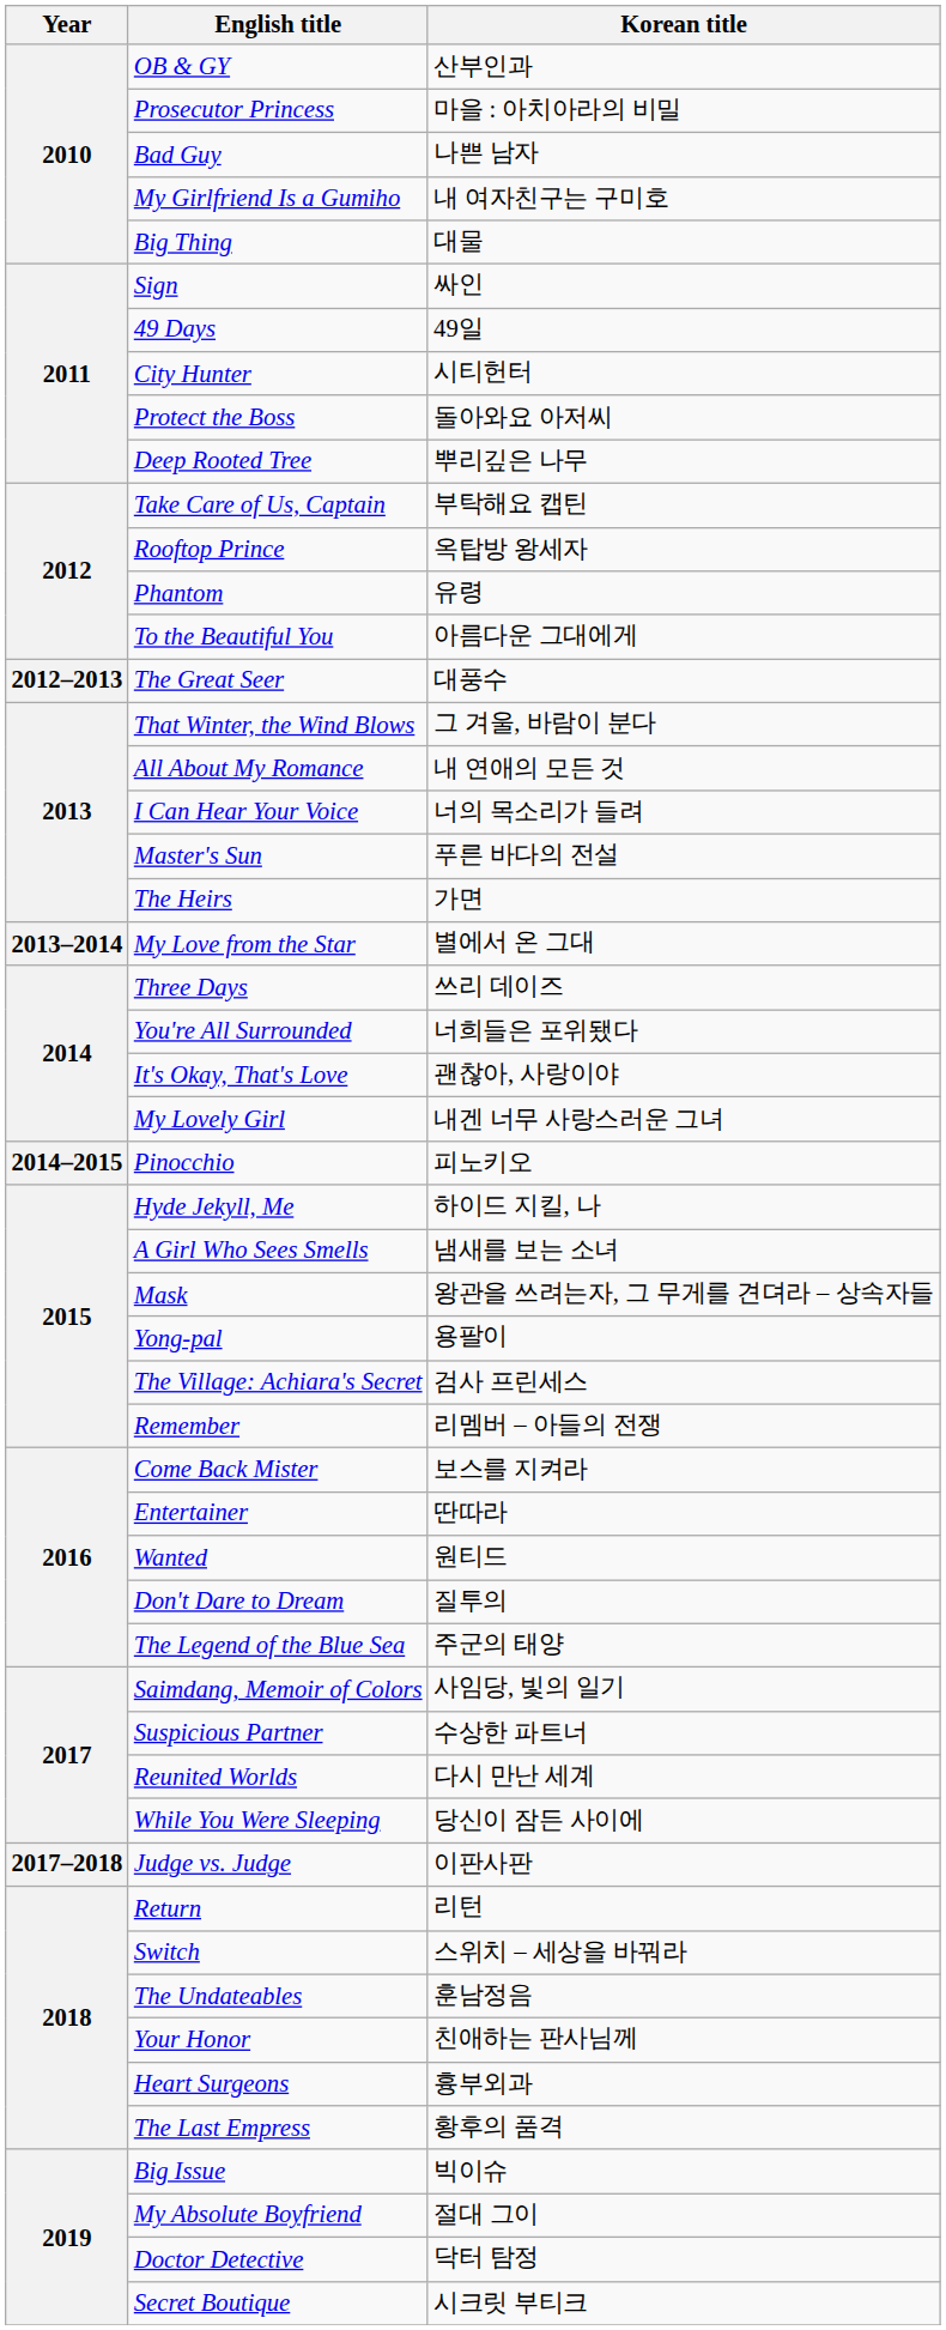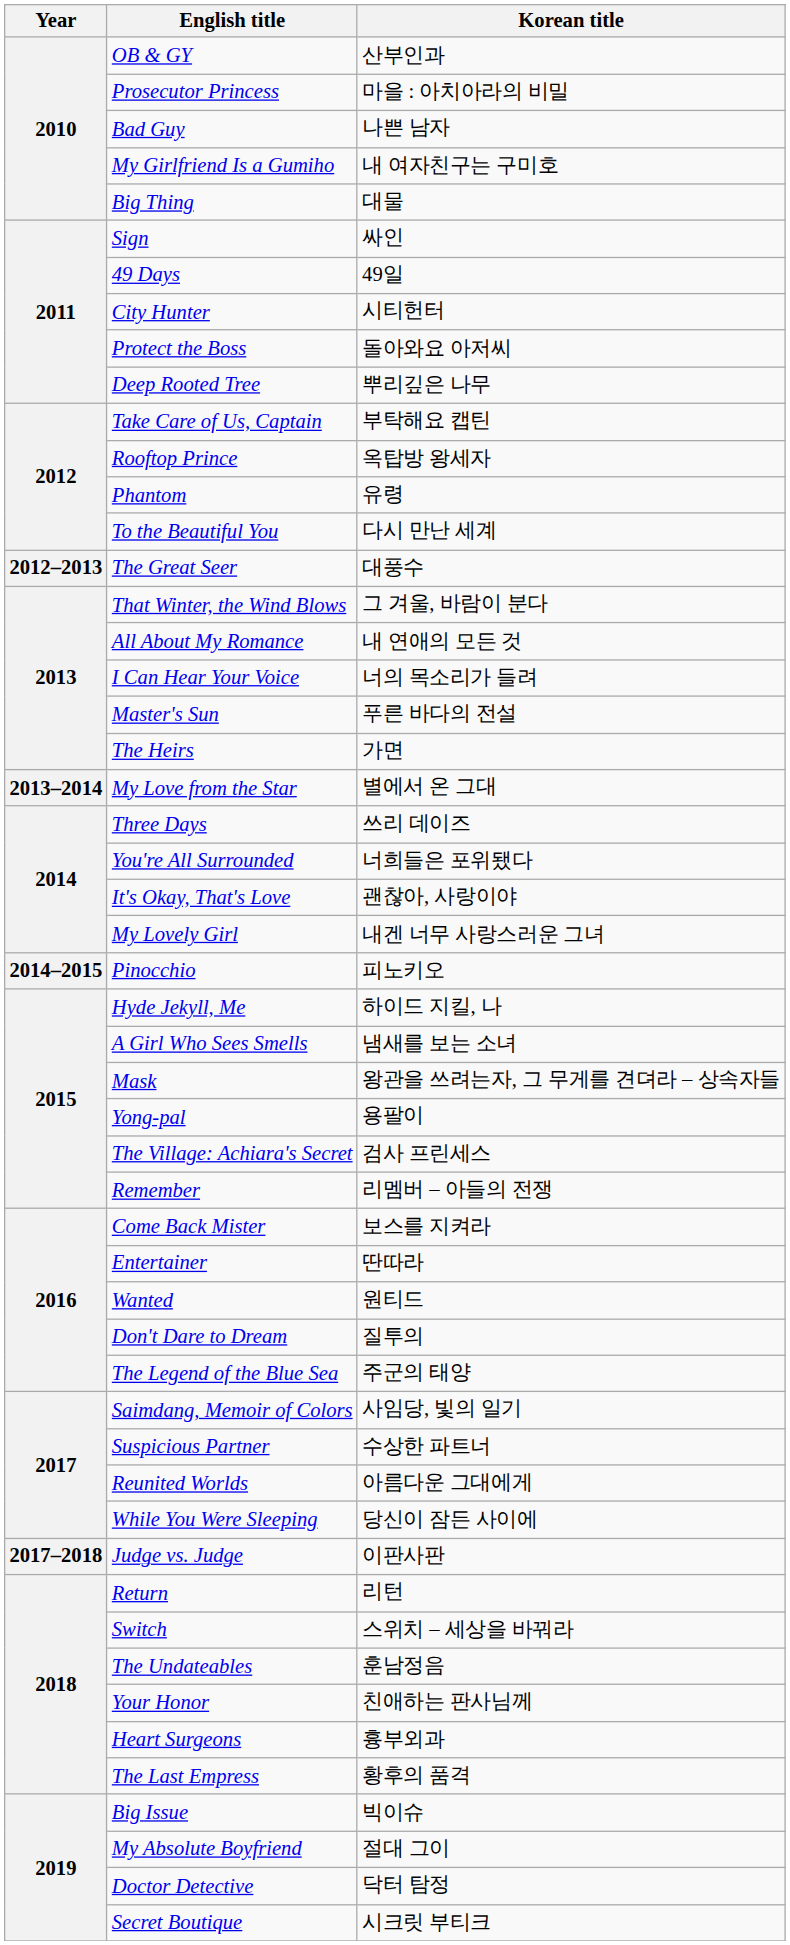To the Beautiful You | Korean title: 아름다운 그대에게 -> 다시 만난 세계
Reunited Worlds | Korean title: 다시 만난 세계 -> 아름다운 그대에게
